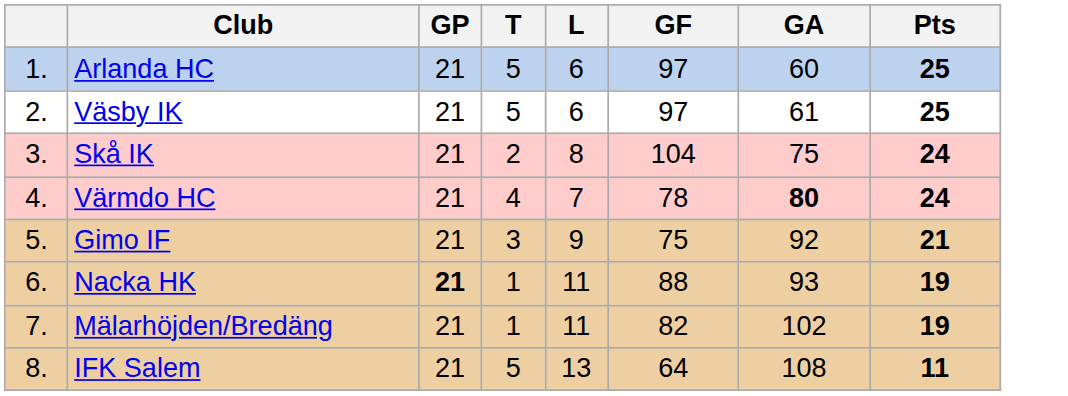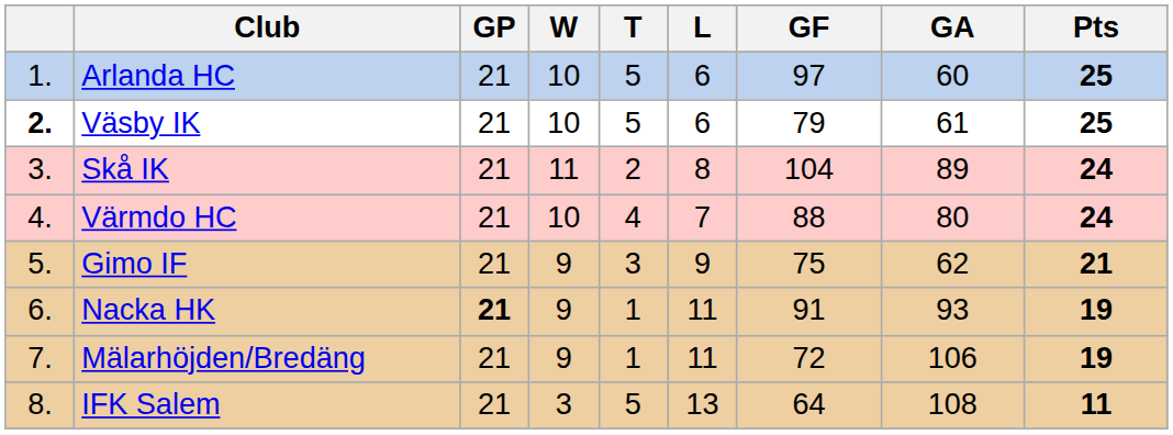+ column: W | 10 | 10 | 11 | 10 | 9 | 9 | 9 | 3
Väsby IK | column 1: normal -> bold
Väsby IK | GF: 97 -> 79
Skå IK | GA: 75 -> 89
Värmdo HC | GF: 78 -> 88
Värmdo HC | GA: bold -> normal
Gimo IF | GA: 92 -> 62
Nacka HK | GF: 88 -> 91
Mälarhöjden/Bredäng | GF: 82 -> 72
Mälarhöjden/Bredäng | GA: 102 -> 106
